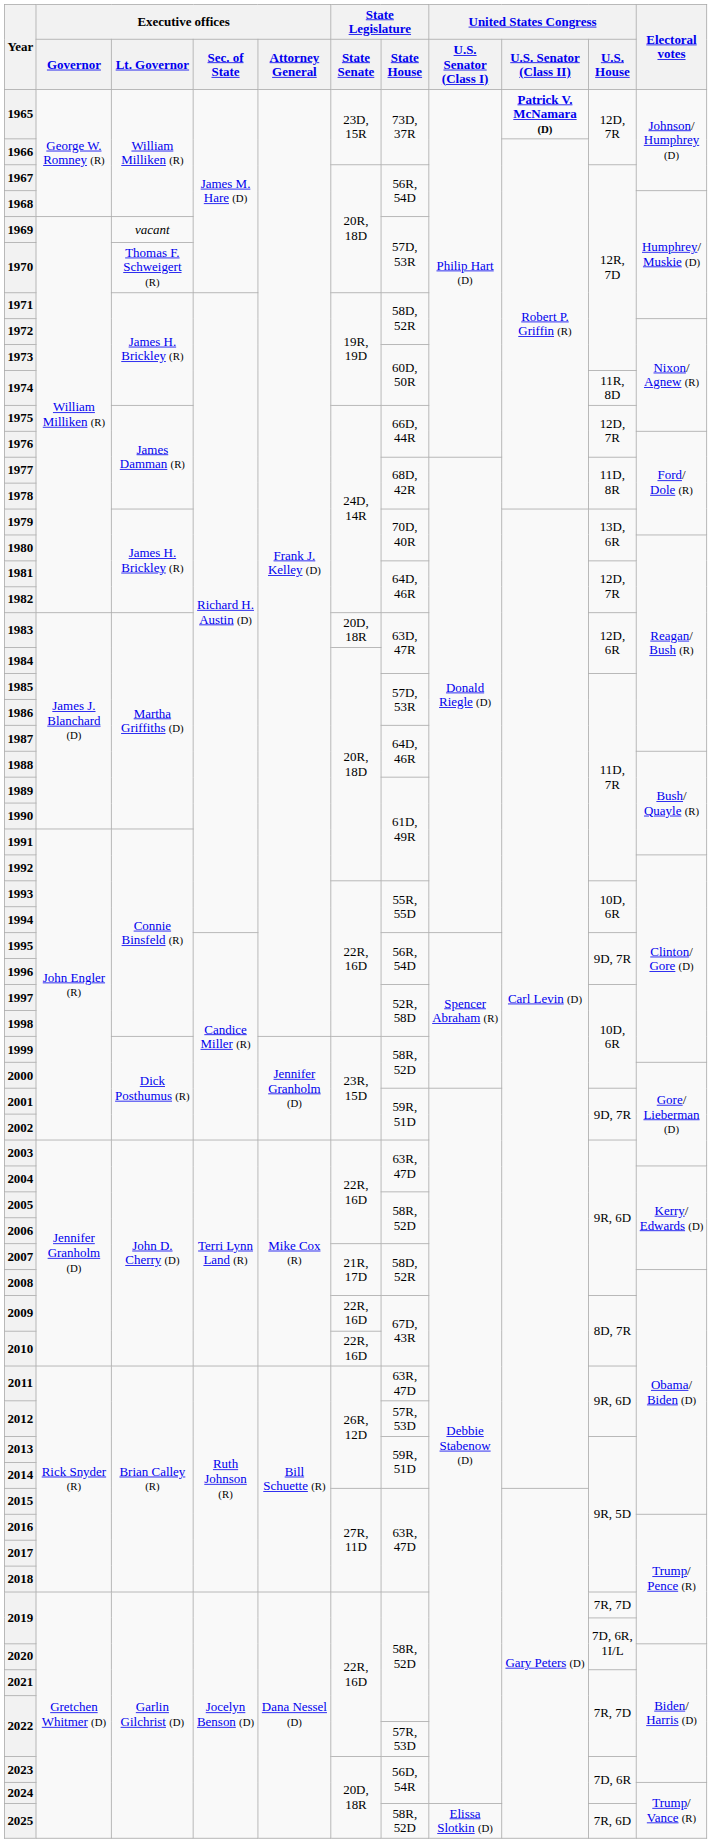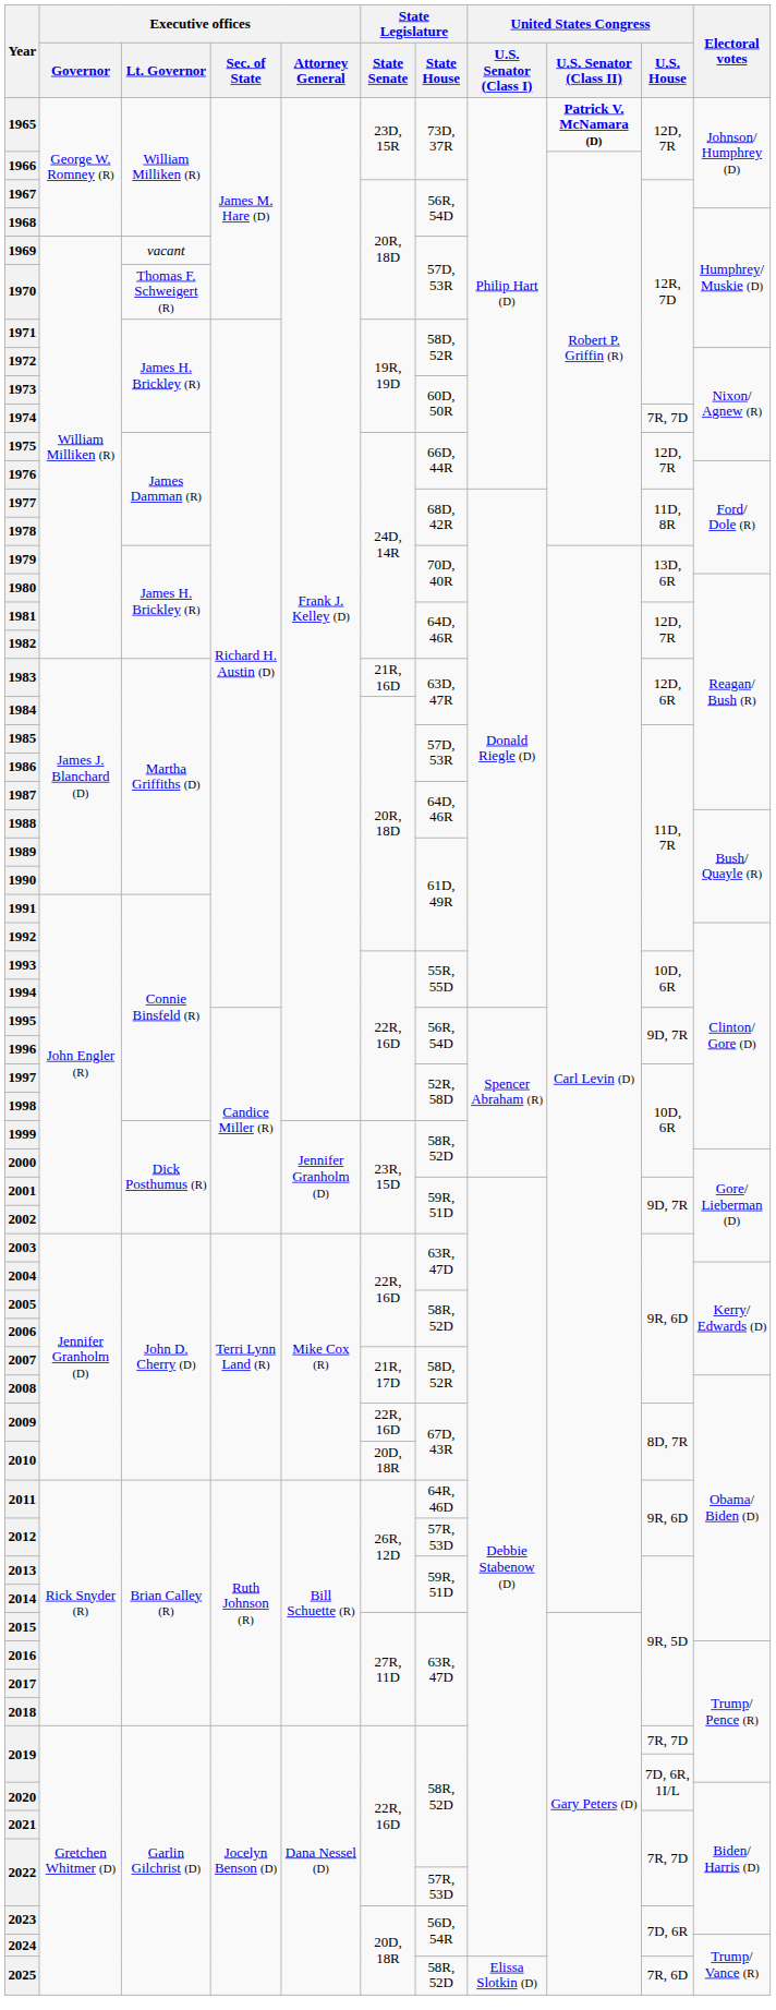1974 | United States Congress / U.S. House: 11R, 8D -> 7R, 7D
1983 | State Legislature / State Senate: 20D, 18R -> 21R, 16D
2010 | State Legislature / State Senate: 22R, 16D -> 20D, 18R
2011 | State Legislature / State House: 63R, 47D -> 64R, 46D
